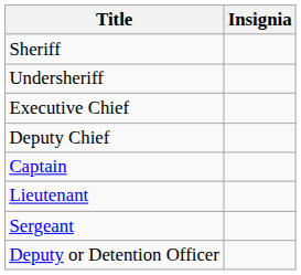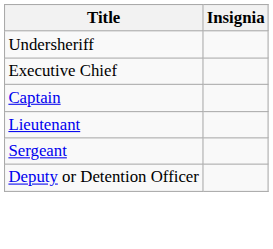- row: Sheriff
- row: Deputy Chief
